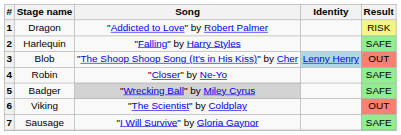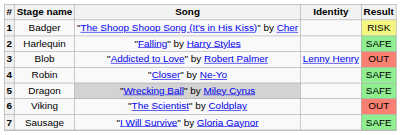1 | Stage name: Dragon -> Badger
1 | Song: "Addicted to Love" by Robert Palmer -> "The Shoop Shoop Song (It's in His Kiss)" by Cher
3 | Song: "The Shoop Shoop Song (It's in His Kiss)" by Cher -> "Addicted to Love" by Robert Palmer
3 | Identity: lightblue background -> no background
5 | Stage name: Badger -> Dragon
